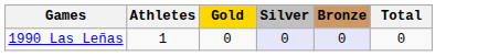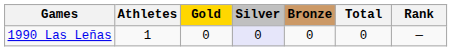+ column: Rank | —
1990 Las Leñas | Bronze: lavender background -> no background
